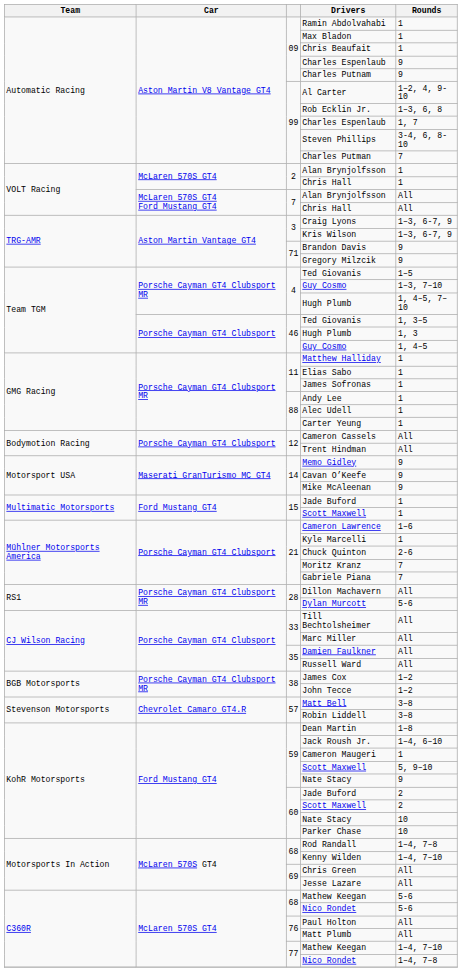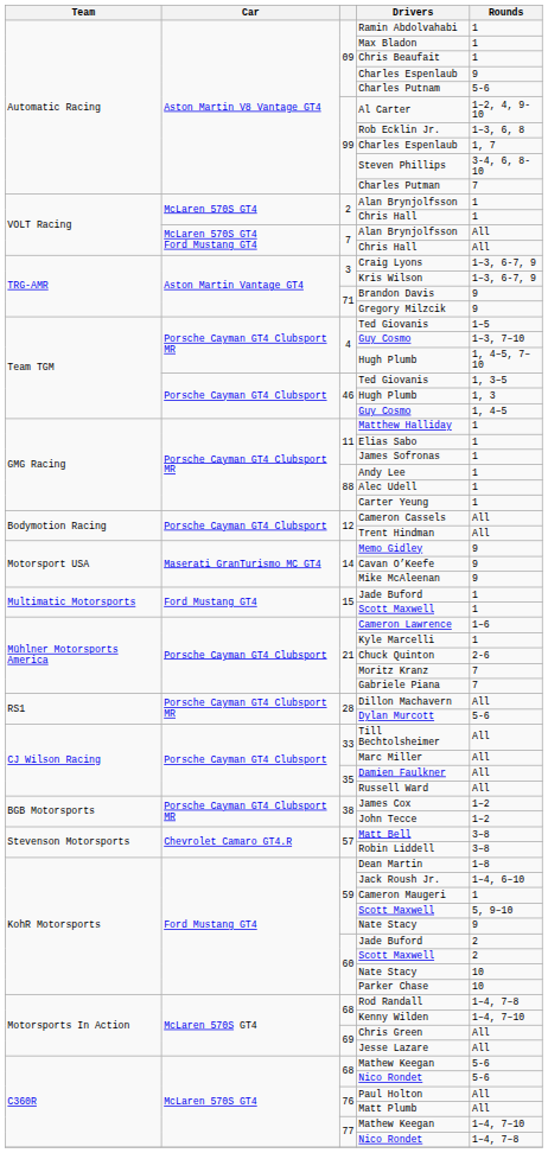Charles Putnam | Rounds: 9 -> 5-6
